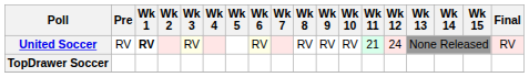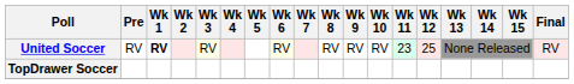United Soccer | Wk 11: 21 -> 23
United Soccer | Wk 12: 24 -> 25
